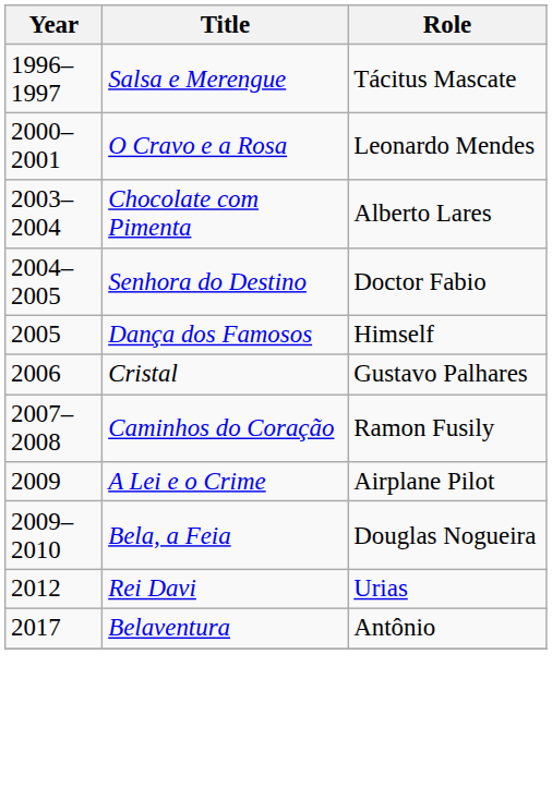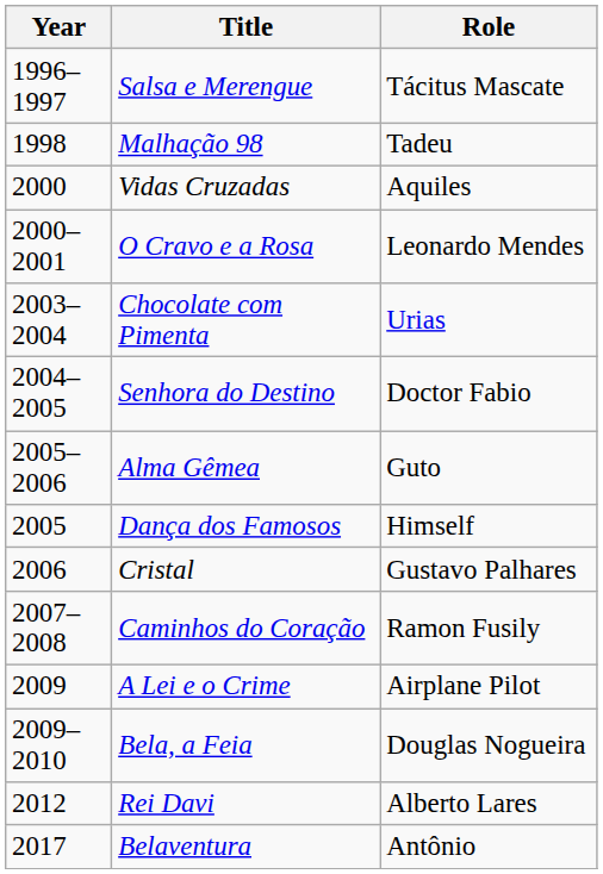+ row: 1998 | Malhação 98 | Tadeu
+ row: 2000 | Vidas Cruzadas | Aquiles
Chocolate com Pimenta | Role: Alberto Lares -> Urias
+ row: 2005–2006 | Alma Gêmea | Guto
Rei Davi | Role: Urias -> Alberto Lares
